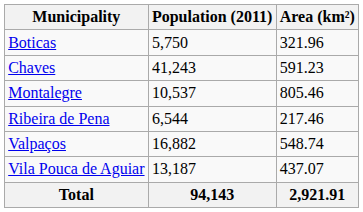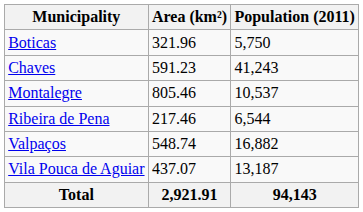columns swapped: Population (2011) <-> Area (km²)
